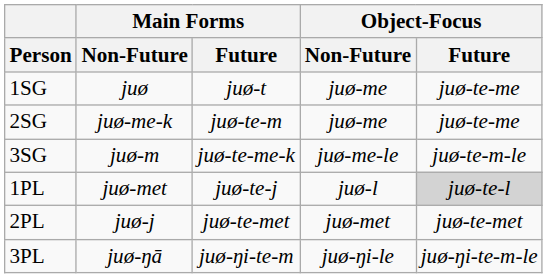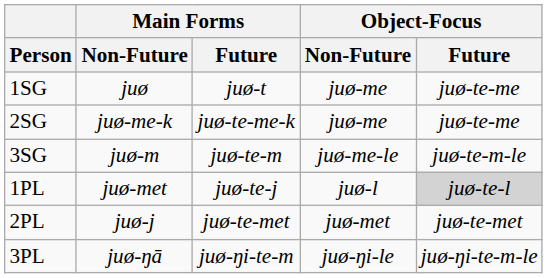2SG | Main Forms / Future: juø-te-m -> juø-te-me-k
3SG | Main Forms / Future: juø-te-me-k -> juø-te-m
